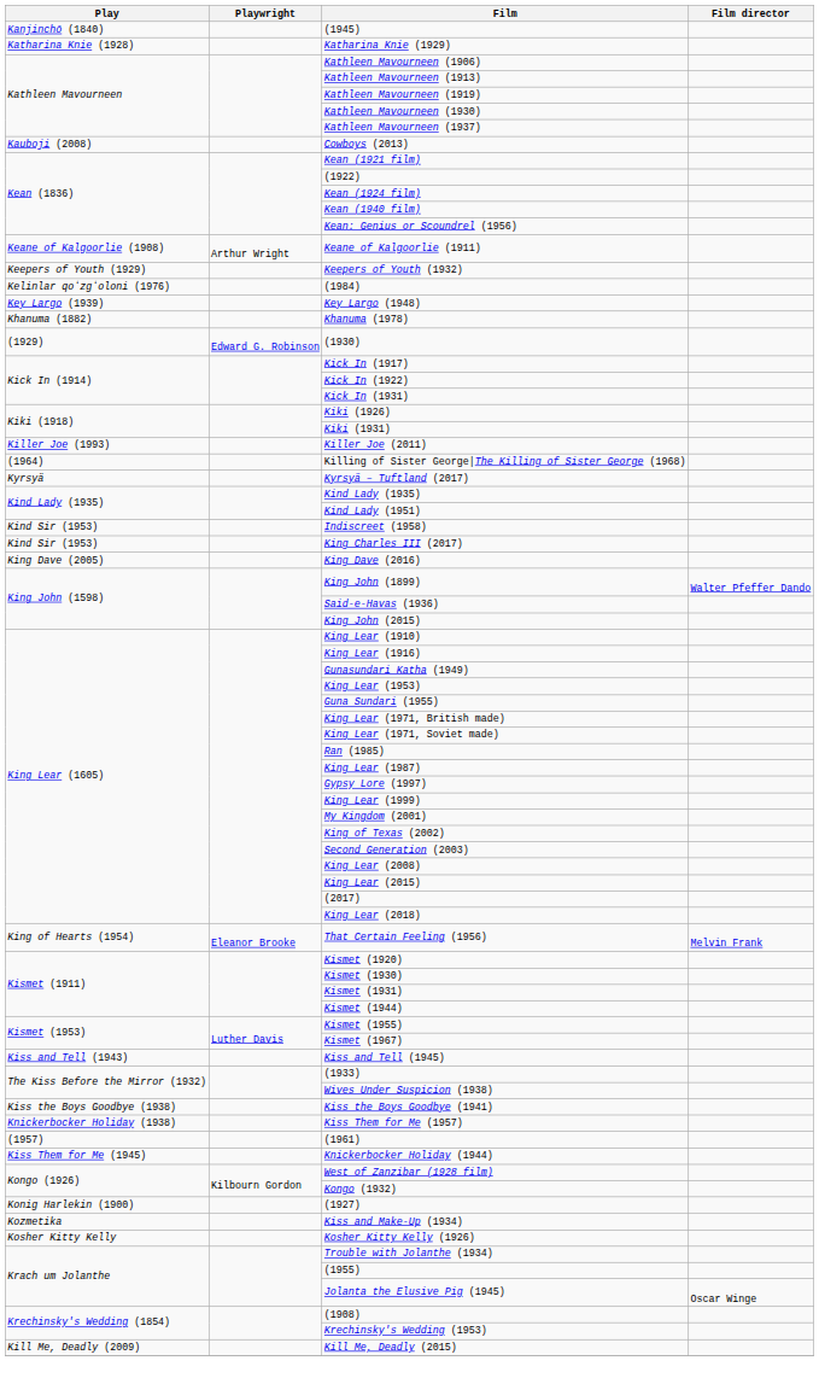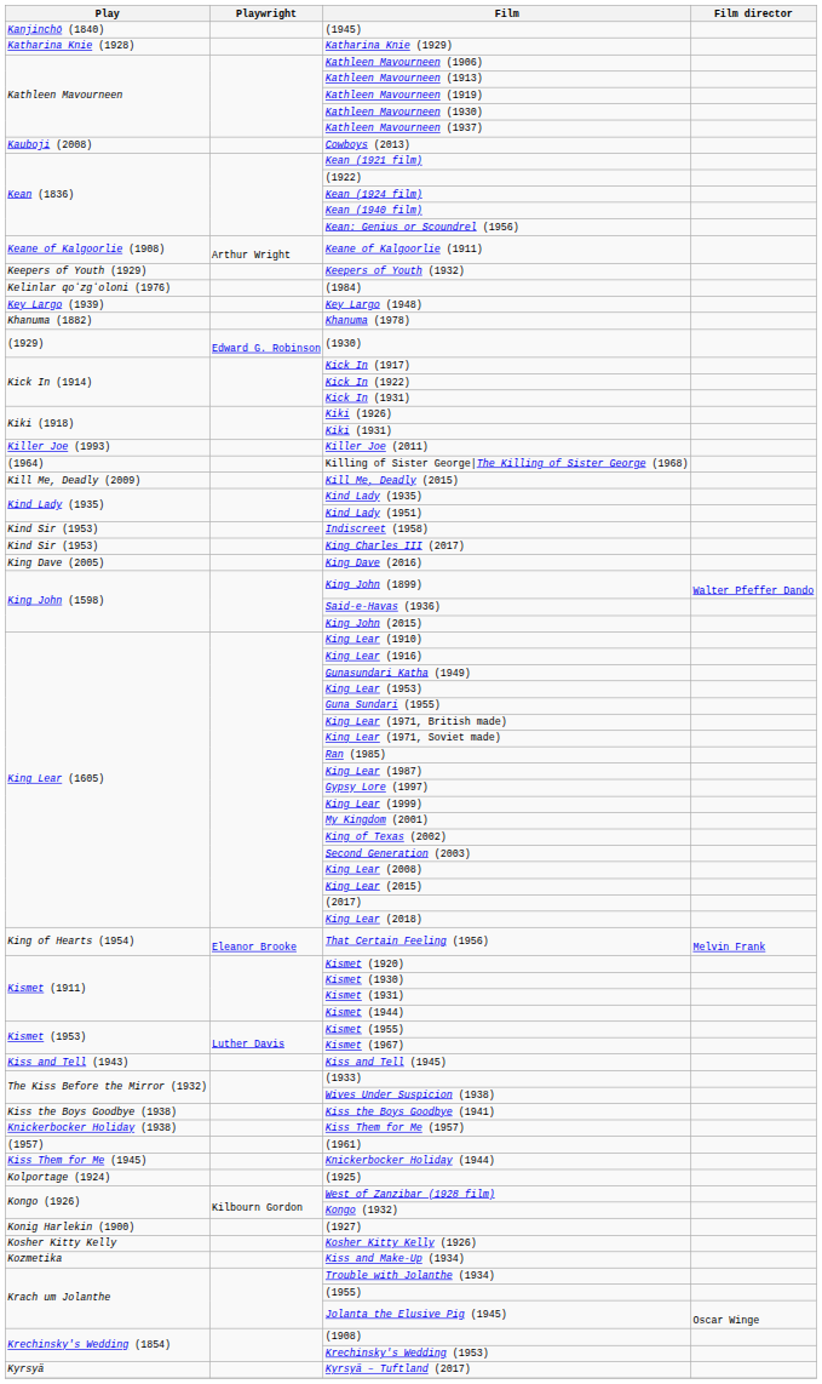rows swapped: Kill Me, Deadly (2015) <-> Kyrsyä – Tuftland (2017)
+ row: Kolportage (1924) | (1925)
rows swapped: Kosher Kitty Kelly (1926) <-> Kiss and Make-Up (1934)
